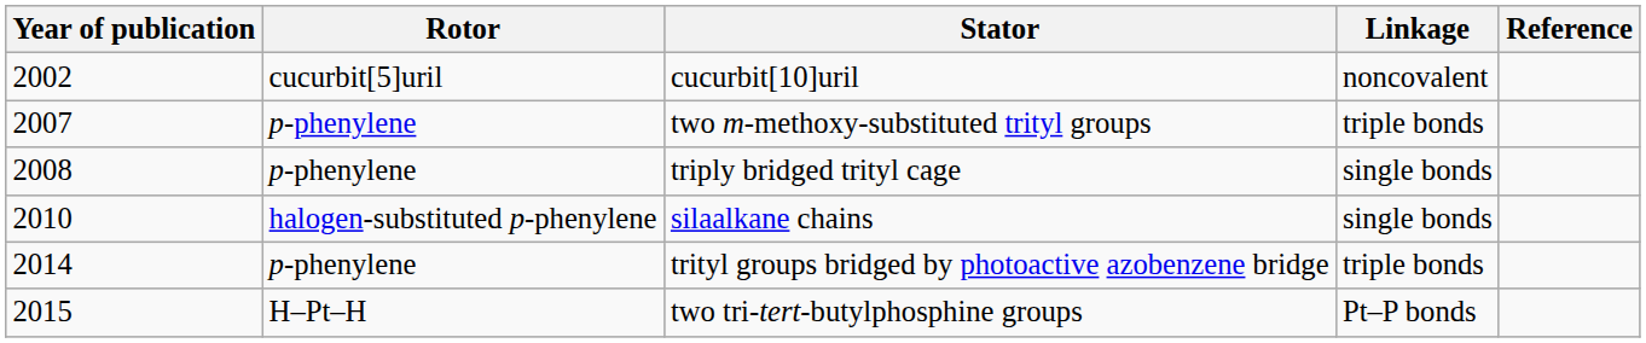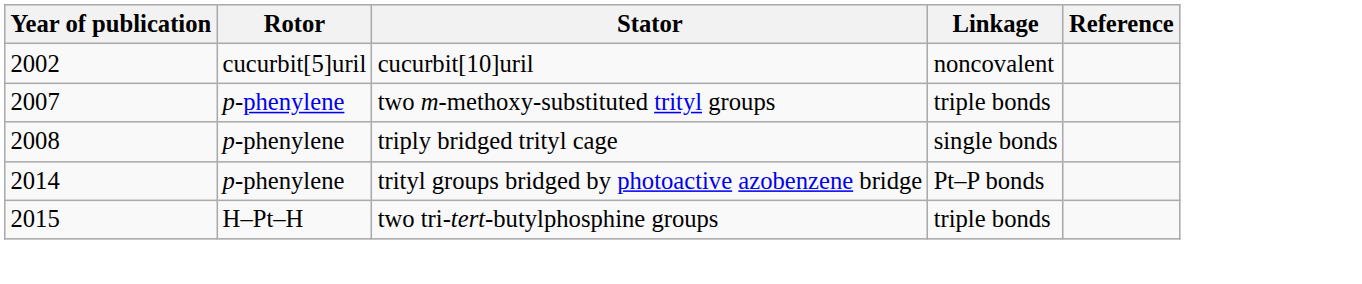- row: 2010 | halogen-substituted p-phenylene | silaalkane chains | single bonds
trityl groups bridged by photoactive azobenzene bridge | Linkage: triple bonds -> Pt–P bonds
two tri-tert-butylphosphine groups | Linkage: Pt–P bonds -> triple bonds
